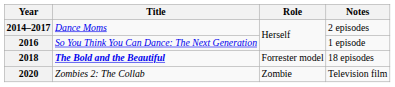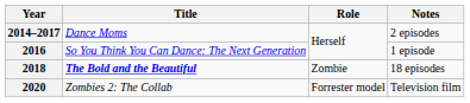2018 | Role: Forrester model -> Zombie
2020 | Role: Zombie -> Forrester model
